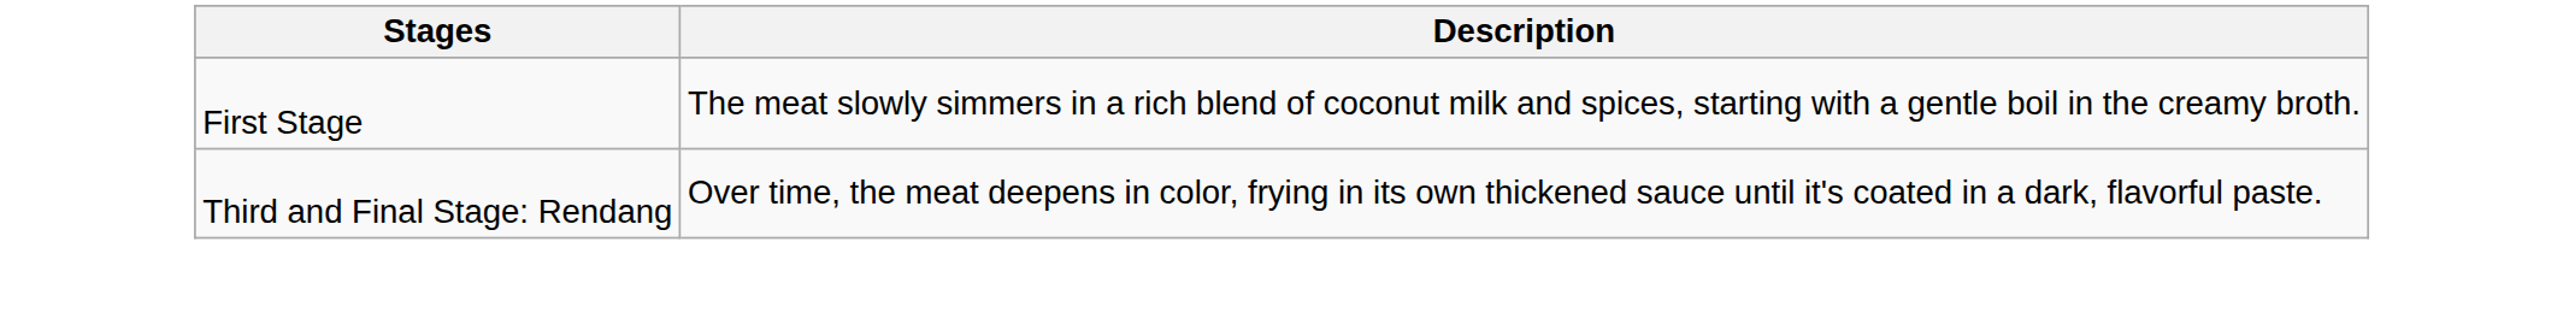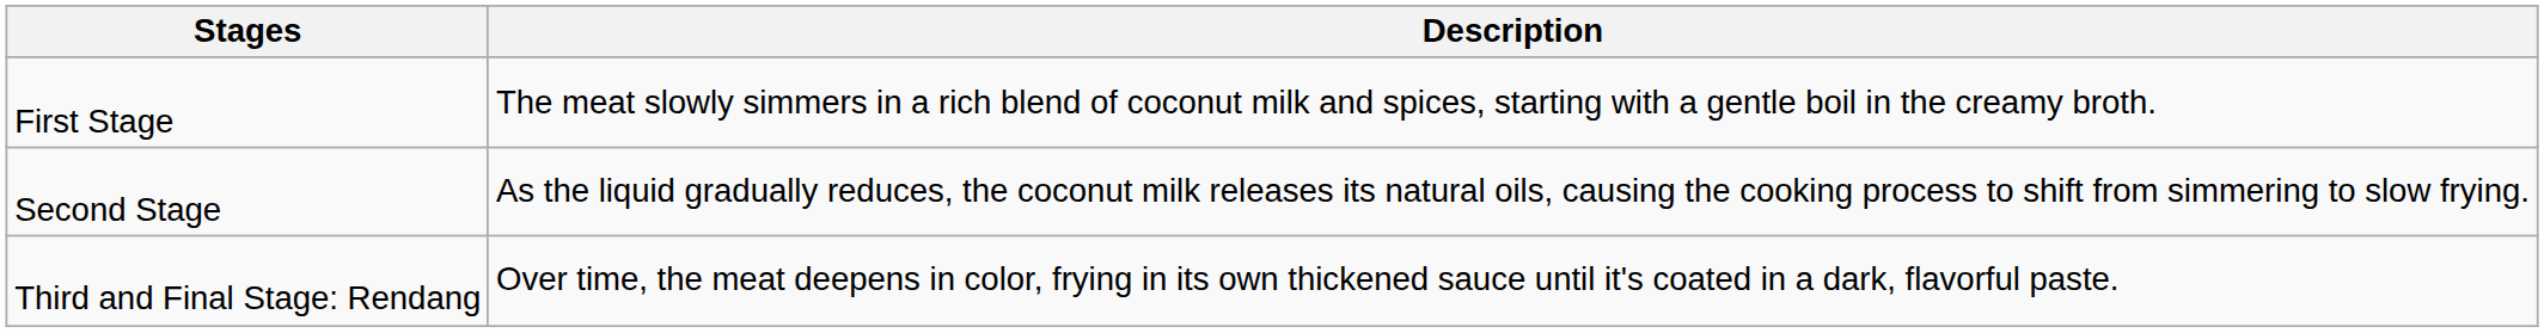+ row: Second Stage | As the liquid gradually reduces, the coconut milk releases its natural oils, causing the cooking process to shift from simmering to slow frying.
